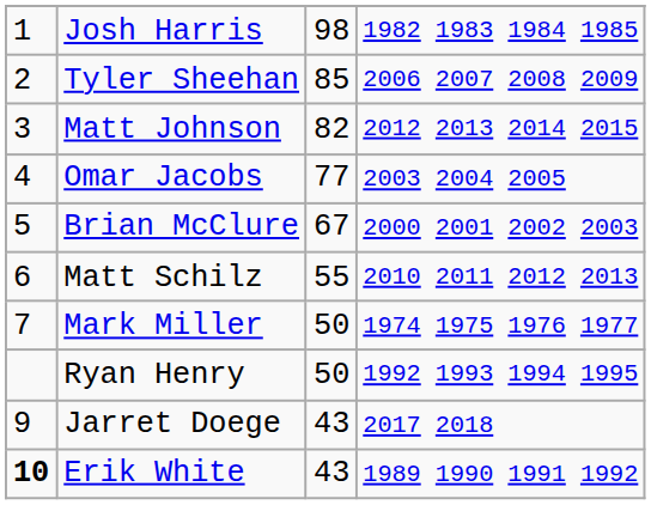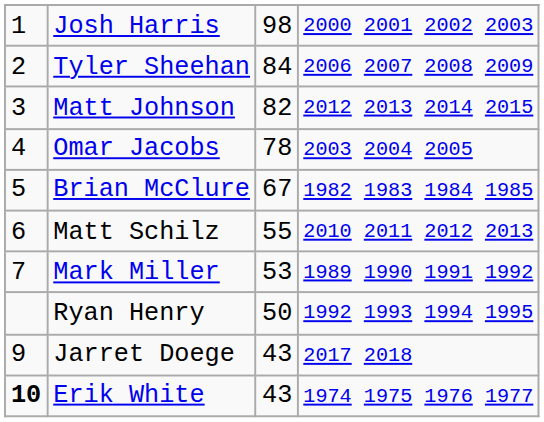Josh Harris | column 4: 1982 1983 1984 1985 -> 2000 2001 2002 2003
Tyler Sheehan | column 3: 85 -> 84
Omar Jacobs | column 3: 77 -> 78
Brian McClure | column 4: 2000 2001 2002 2003 -> 1982 1983 1984 1985
Mark Miller | column 3: 50 -> 53
Mark Miller | column 4: 1974 1975 1976 1977 -> 1989 1990 1991 1992
Erik White | column 4: 1989 1990 1991 1992 -> 1974 1975 1976 1977
